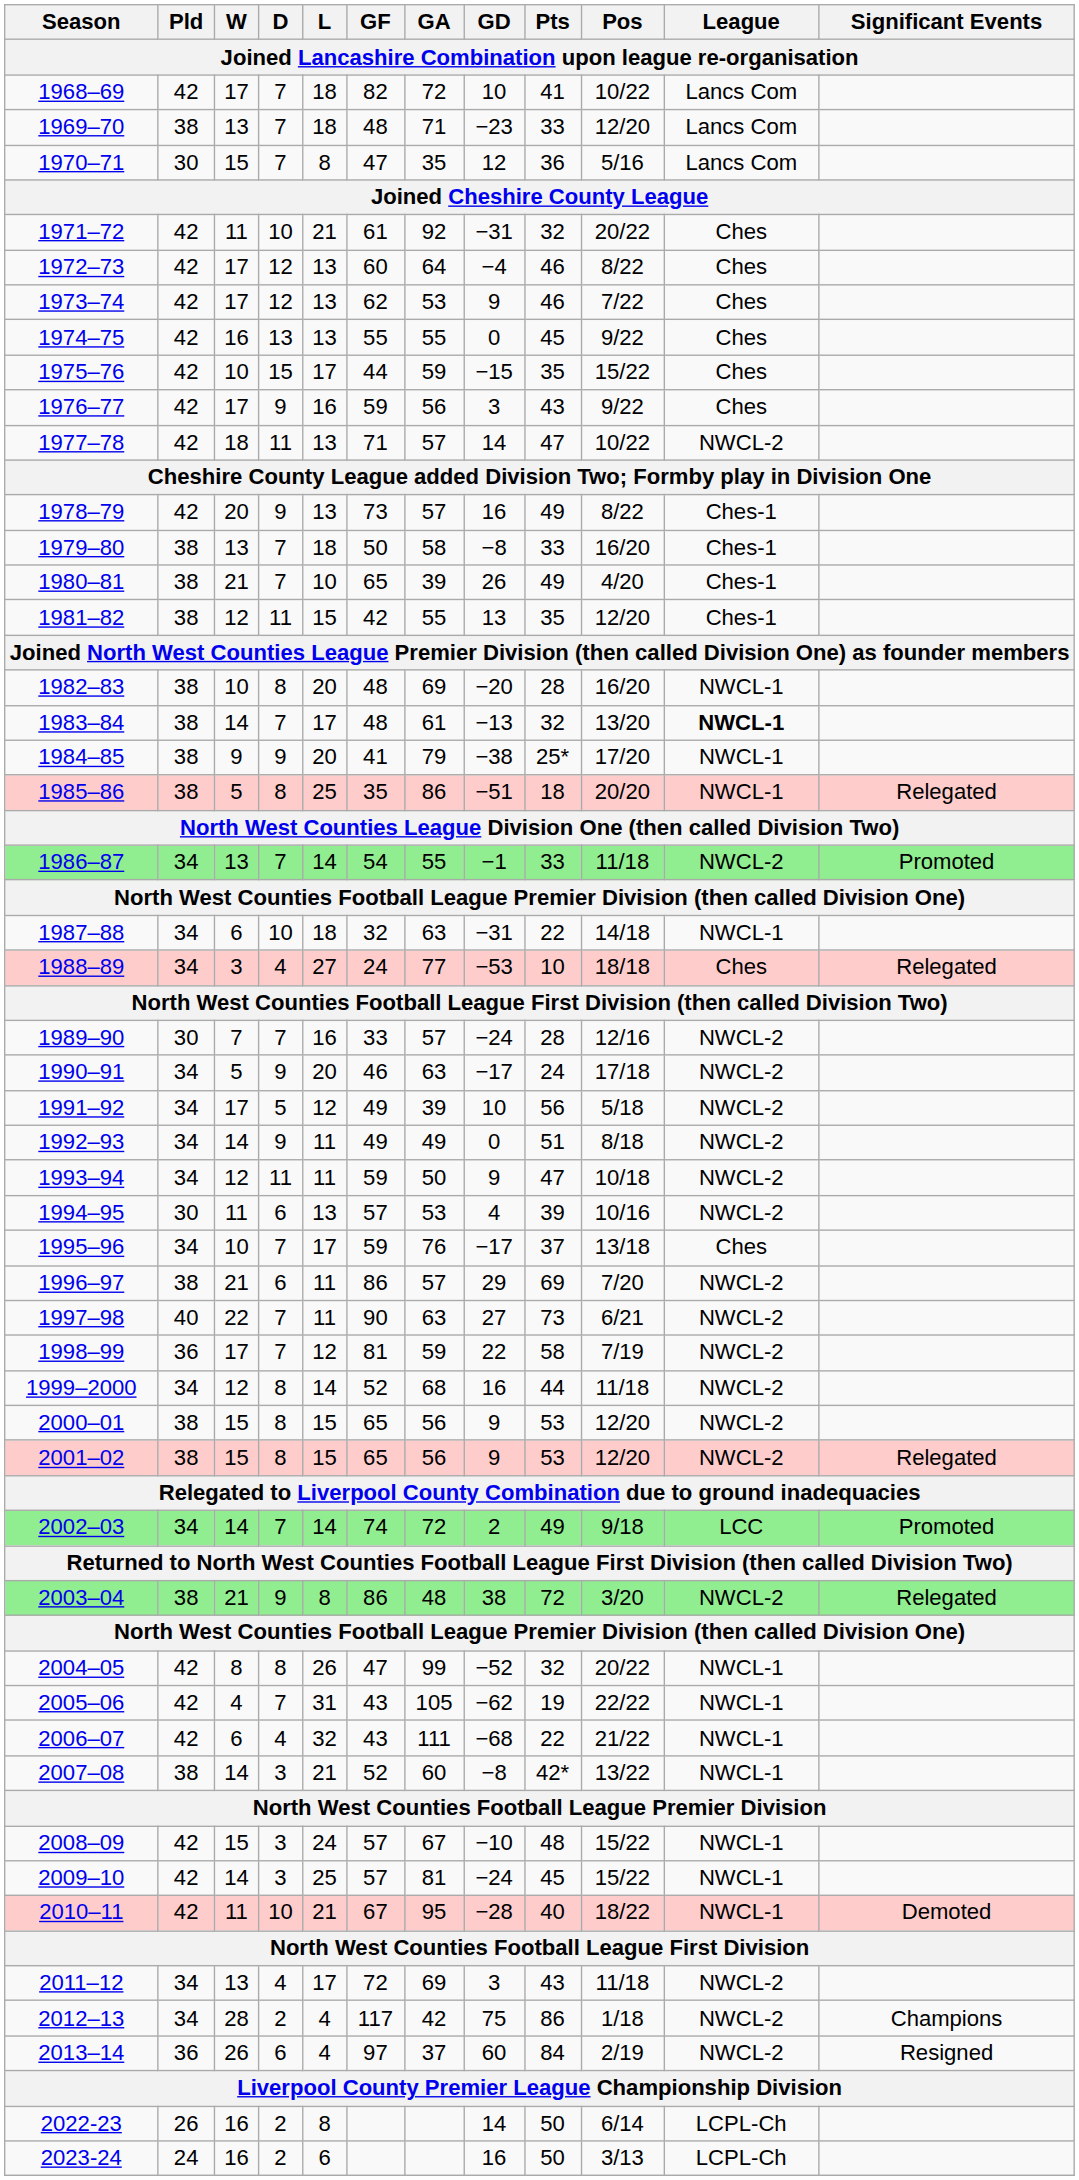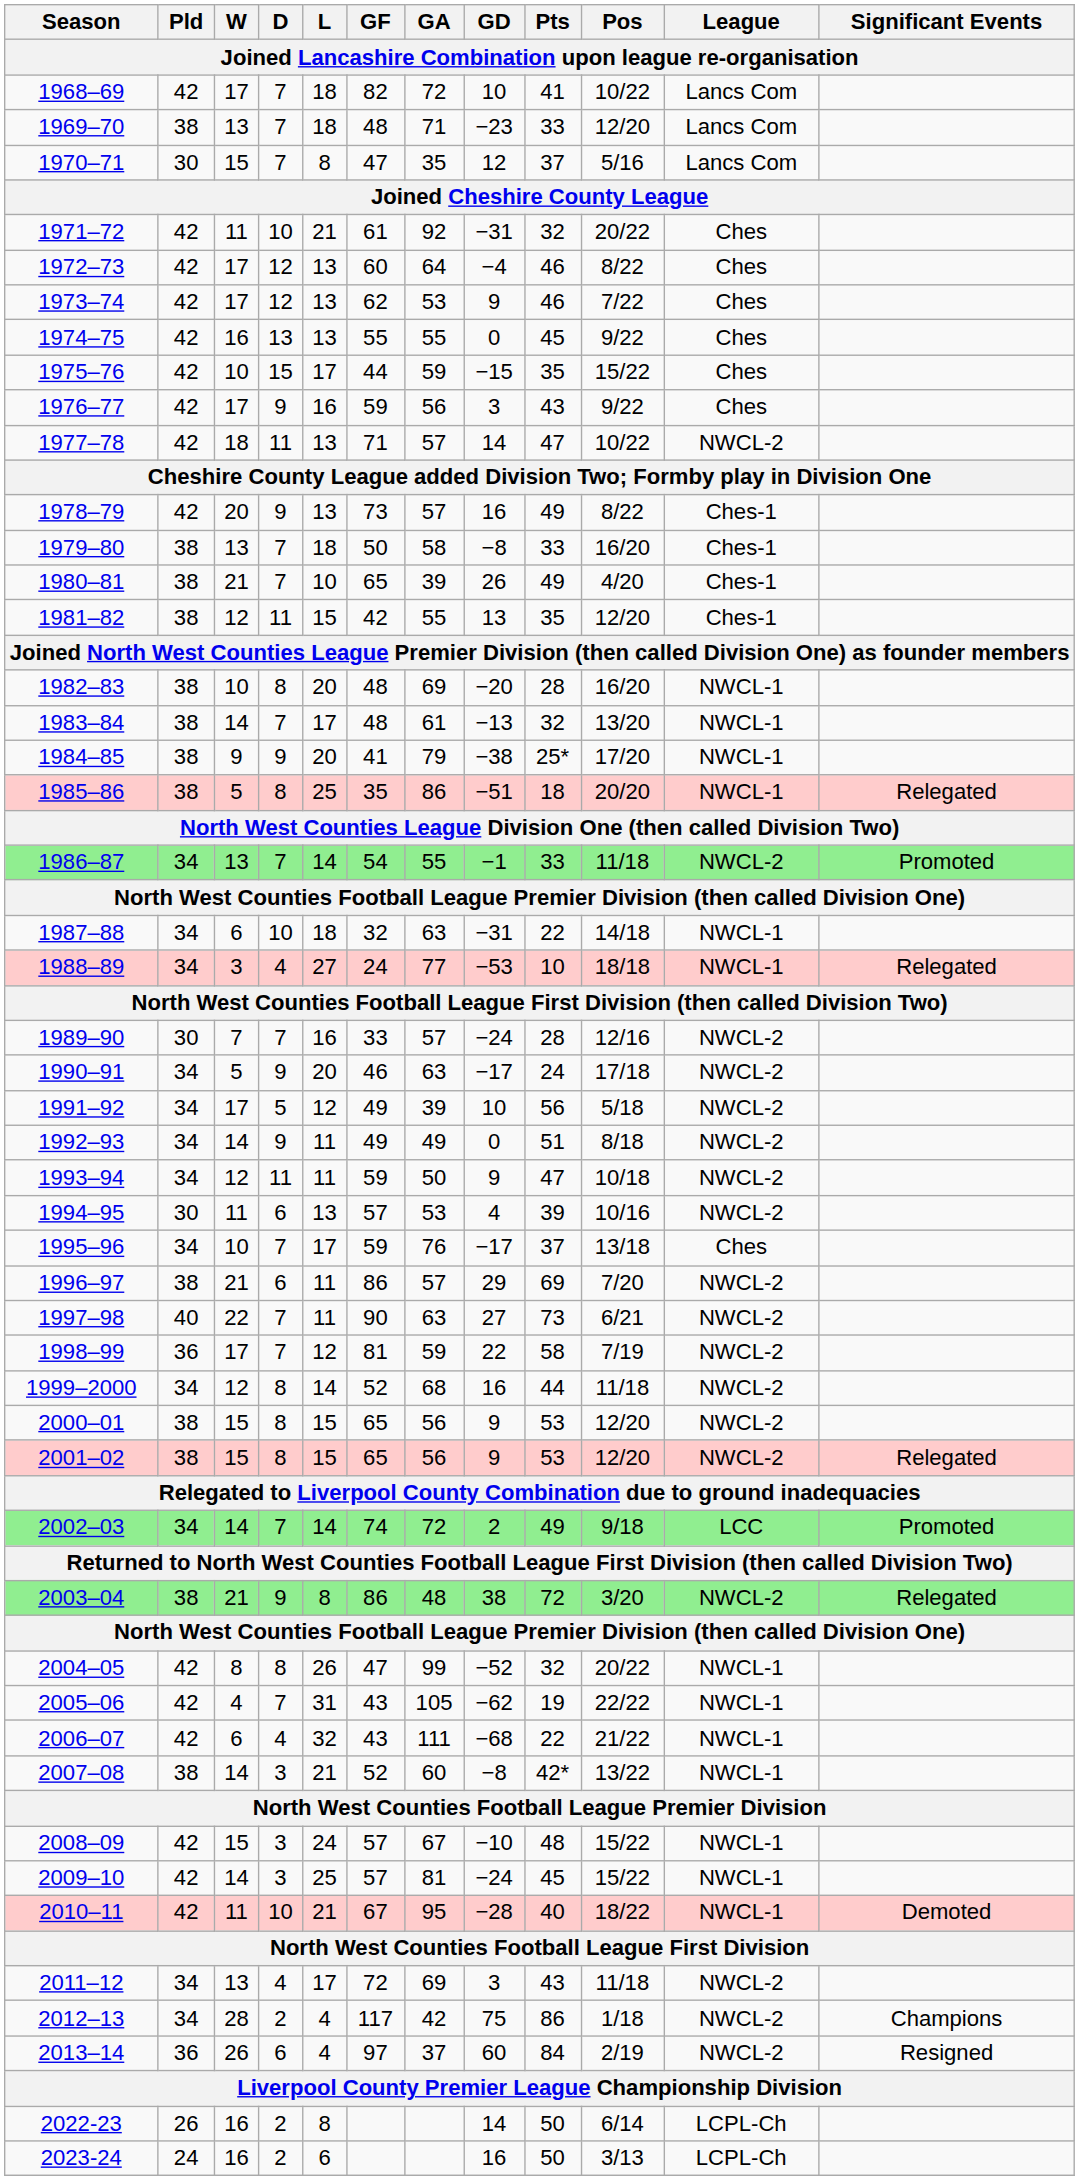1970–71 | Pts: 36 -> 37
1983–84 | League: bold -> normal
1988–89 | League: Ches -> NWCL-1
